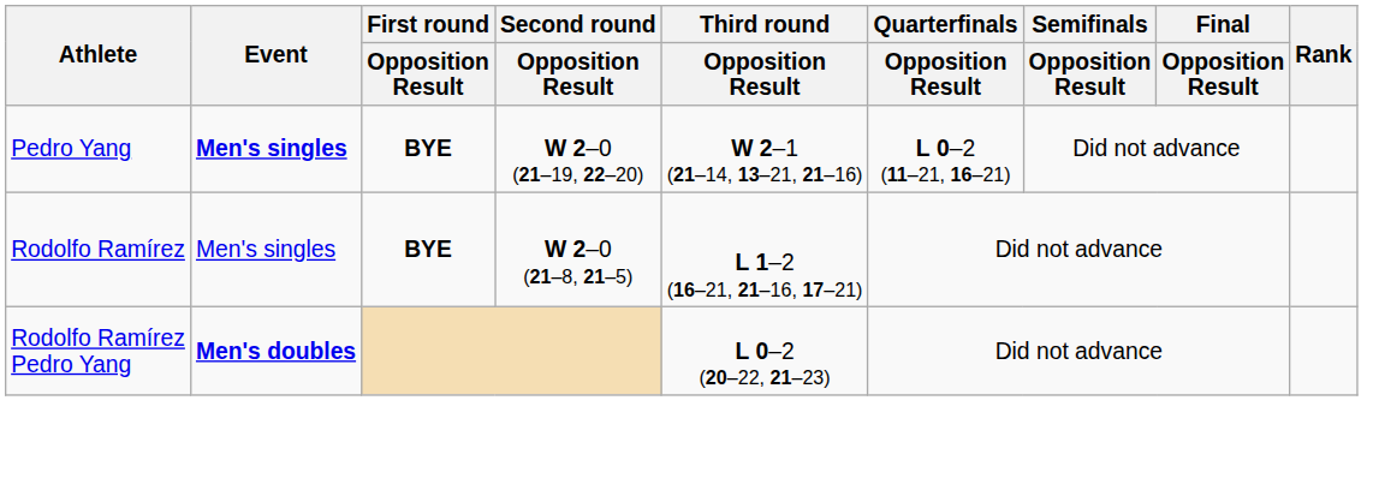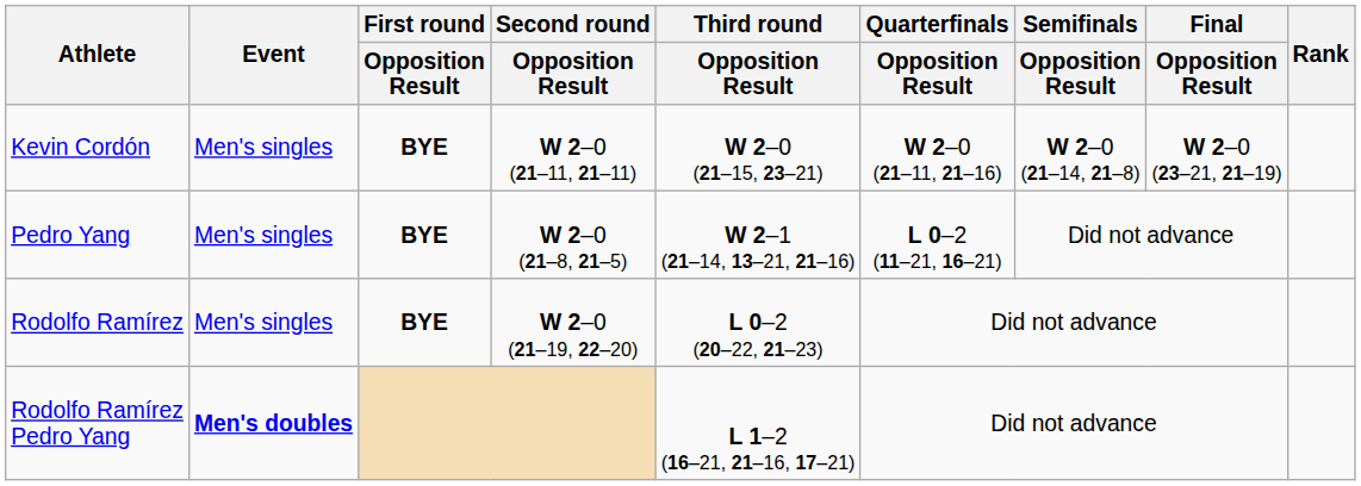+ row: Kevin Cordón | Men's singles | BYE | W 2–0 (21–11, 21–11) | W 2–0 (21–15, 23–21) | W 2–0 (21–11, 21–16) | W 2–0 (21–14, 21–8) | W 2–0 (23–21, 21–19)
Pedro Yang | Event: bold -> normal
Pedro Yang | Second round / Opposition Result: W 2–0 (21–19, 22–20) -> W 2–0 (21–8, 21–5)
Rodolfo Ramírez | Second round / Opposition Result: W 2–0 (21–8, 21–5) -> W 2–0 (21–19, 22–20)
Rodolfo Ramírez | Third round / Opposition Result: L 1–2 (16–21, 21–16, 17–21) -> L 0–2 (20–22, 21–23)
Rodolfo Ramírez Pedro Yang | Third round / Opposition Result: L 0–2 (20–22, 21–23) -> L 1–2 (16–21, 21–16, 17–21)
